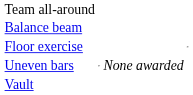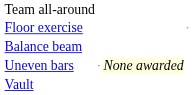rows swapped: Balance beam <-> Floor exercise
Uneven bars | column 3: no background -> lightyellow background
